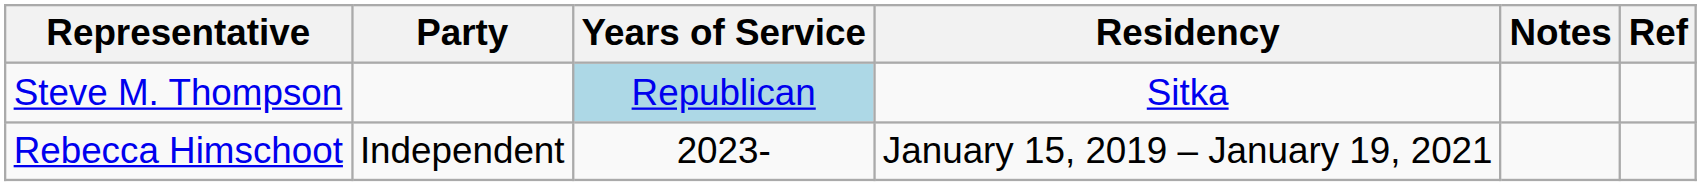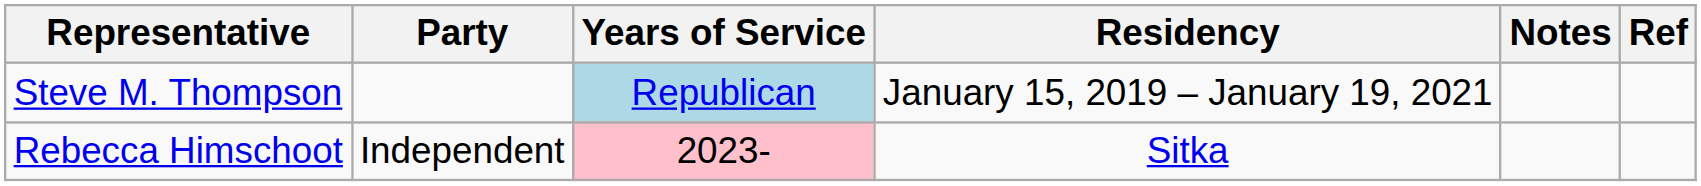Steve M. Thompson | Residency: Sitka -> January 15, 2019 – January 19, 2021
Rebecca Himschoot | Years of Service: no background -> pink background
Rebecca Himschoot | Residency: January 15, 2019 – January 19, 2021 -> Sitka
